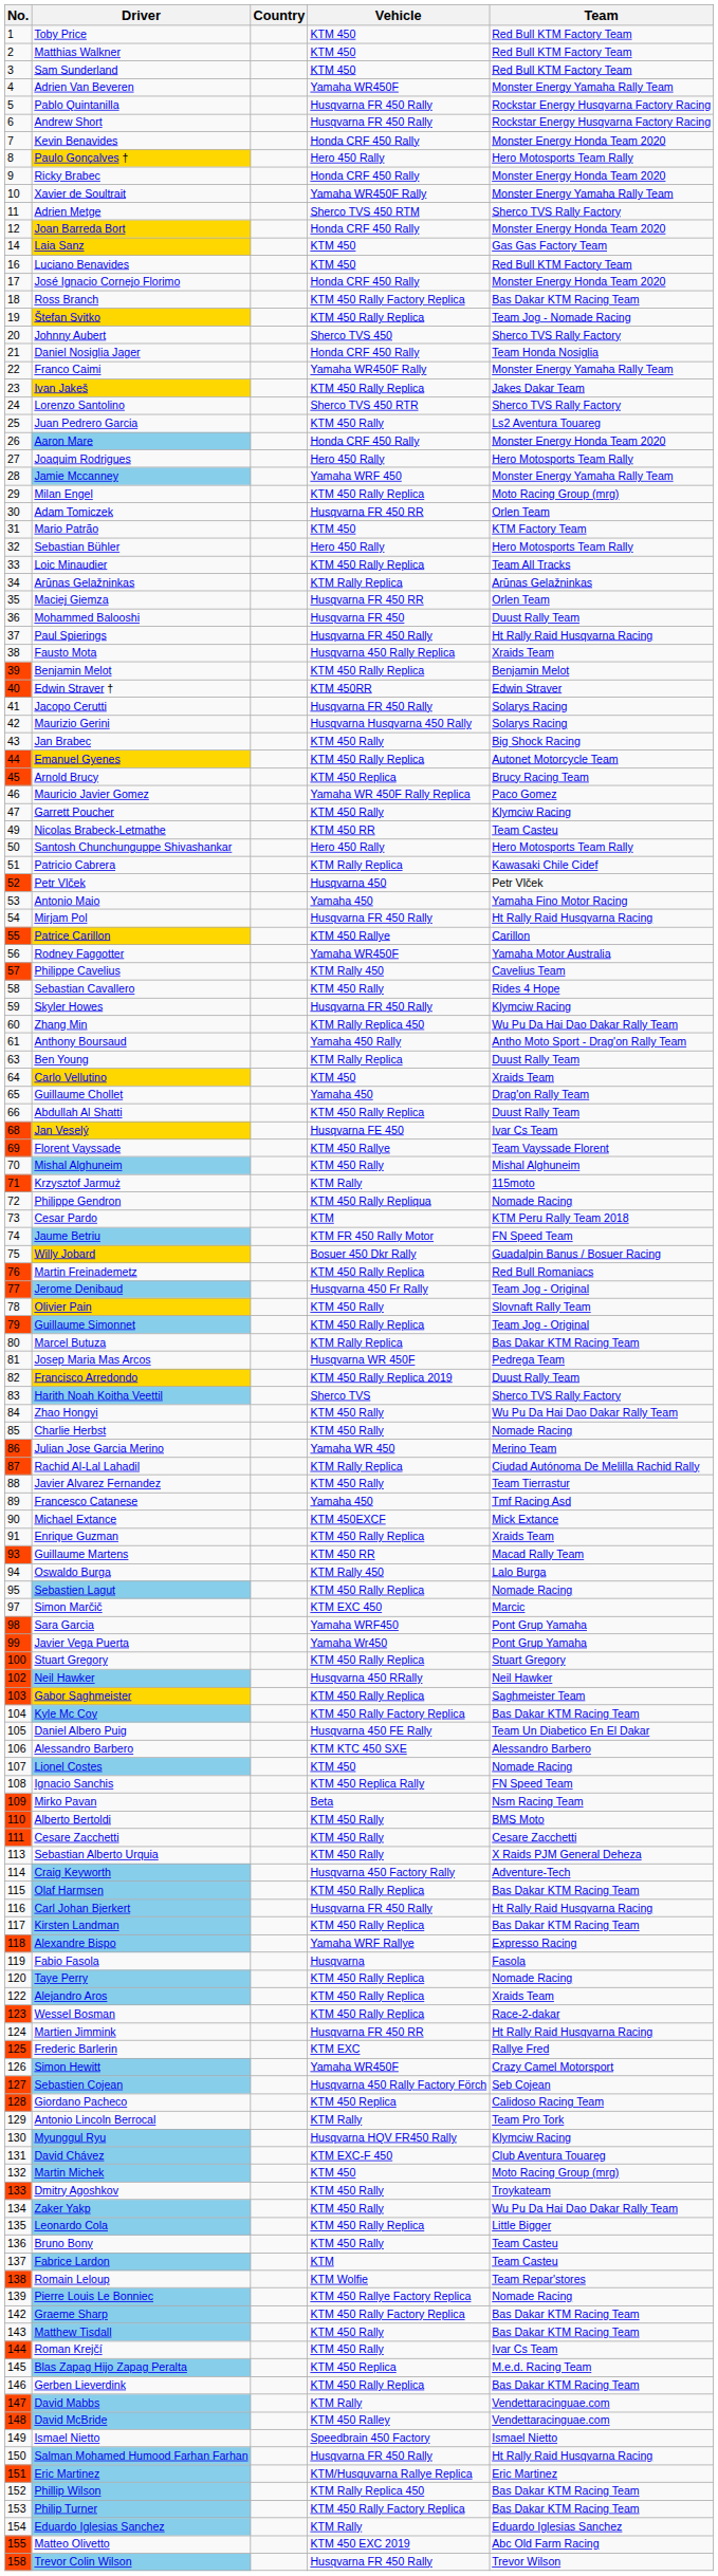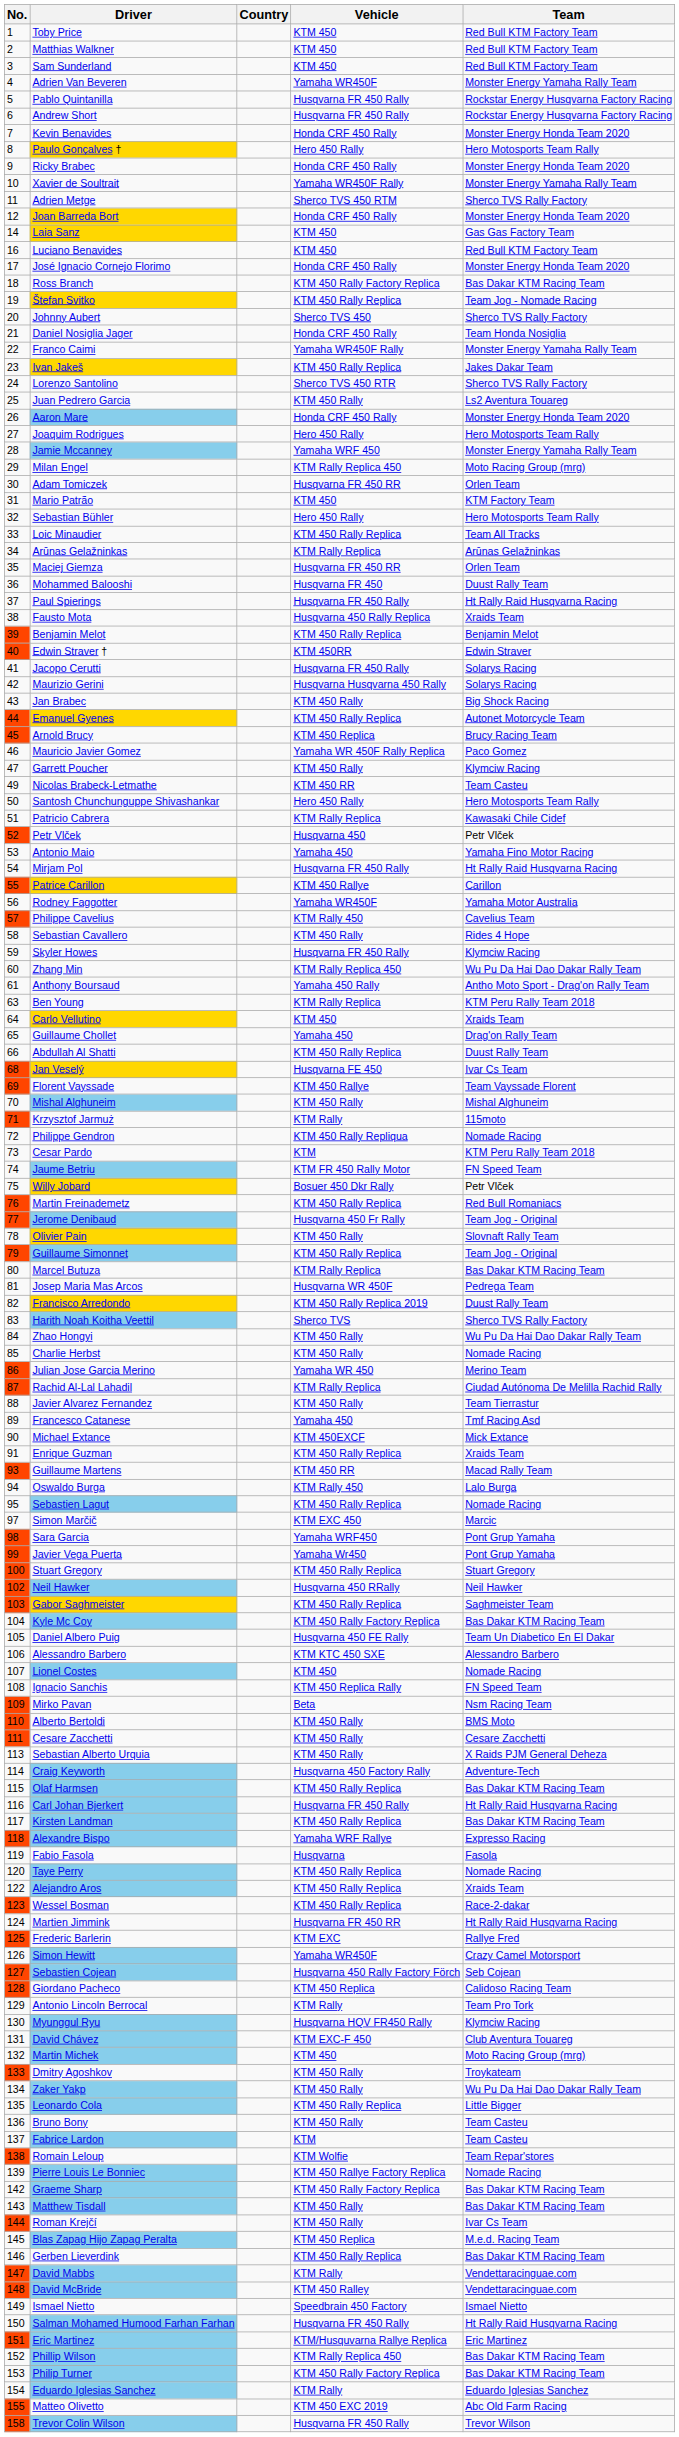Milan Engel | Vehicle: KTM 450 Rally Replica -> KTM Rally Replica 450
Ben Young | Team: Duust Rally Team -> KTM Peru Rally Team 2018
Willy Jobard | Team: Guadalpin Banus / Bosuer Racing -> Petr Vlček
